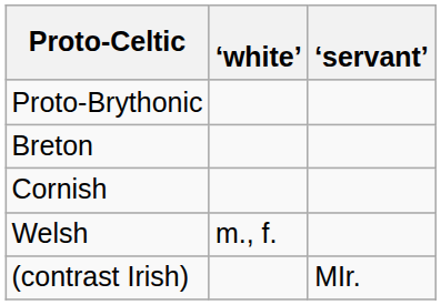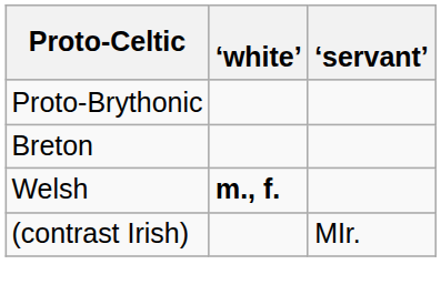- row: Cornish
Welsh | ‘white’: normal -> bold
